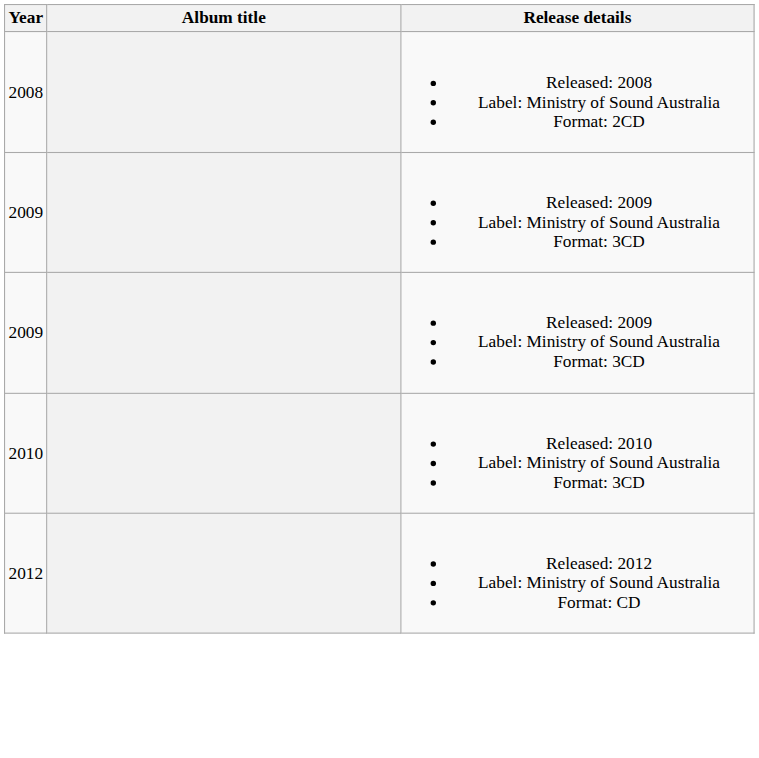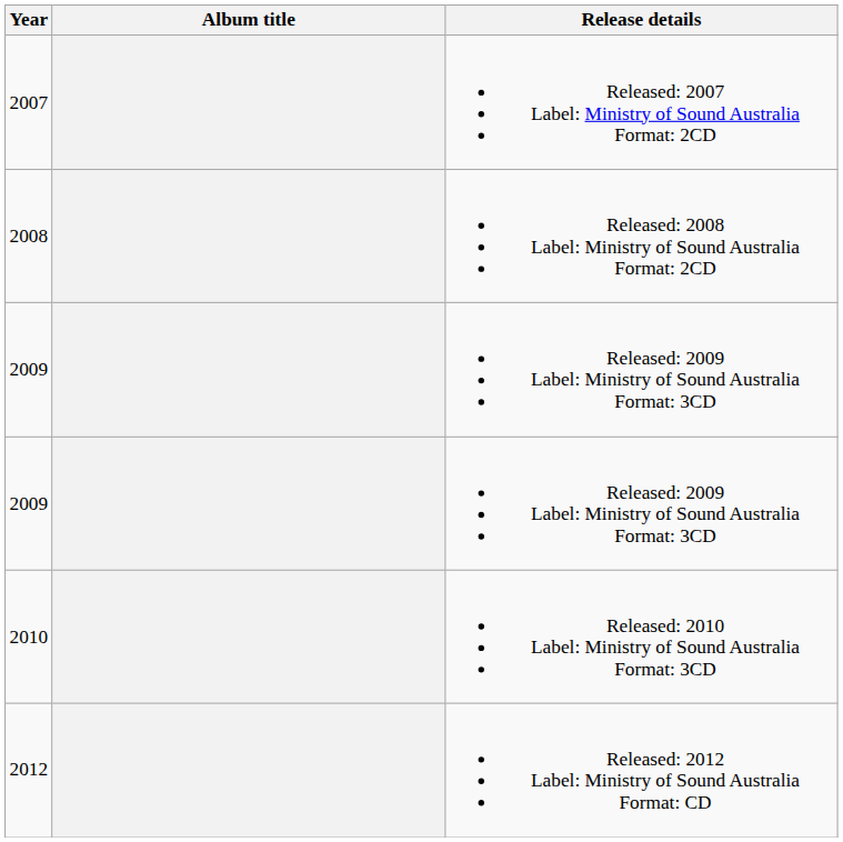+ row: 2007 | Released: 2007 Label: Ministry of Sound Australia Format: 2CD
